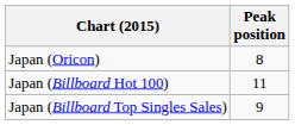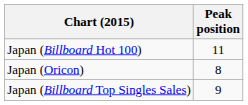rows swapped: Japan (Oricon) <-> Japan (Billboard Hot 100)
